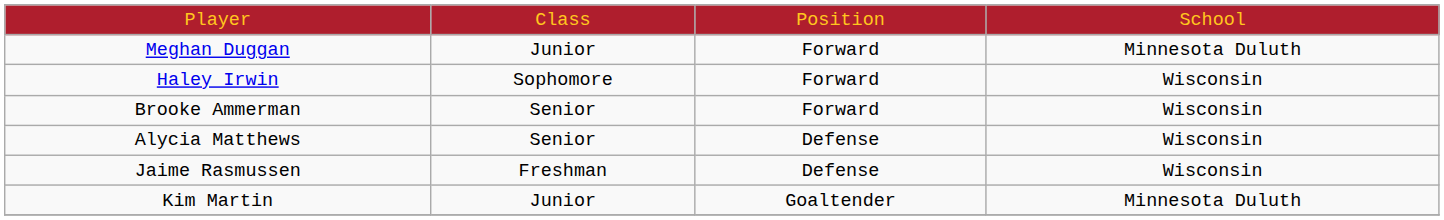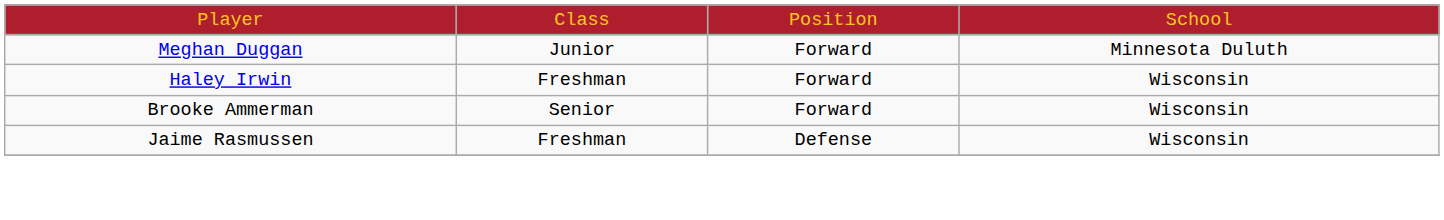Haley Irwin | column 2: Sophomore -> Freshman
- row: Alycia Matthews | Senior | Defense | Wisconsin
- row: Kim Martin | Junior | Goaltender | Minnesota Duluth
